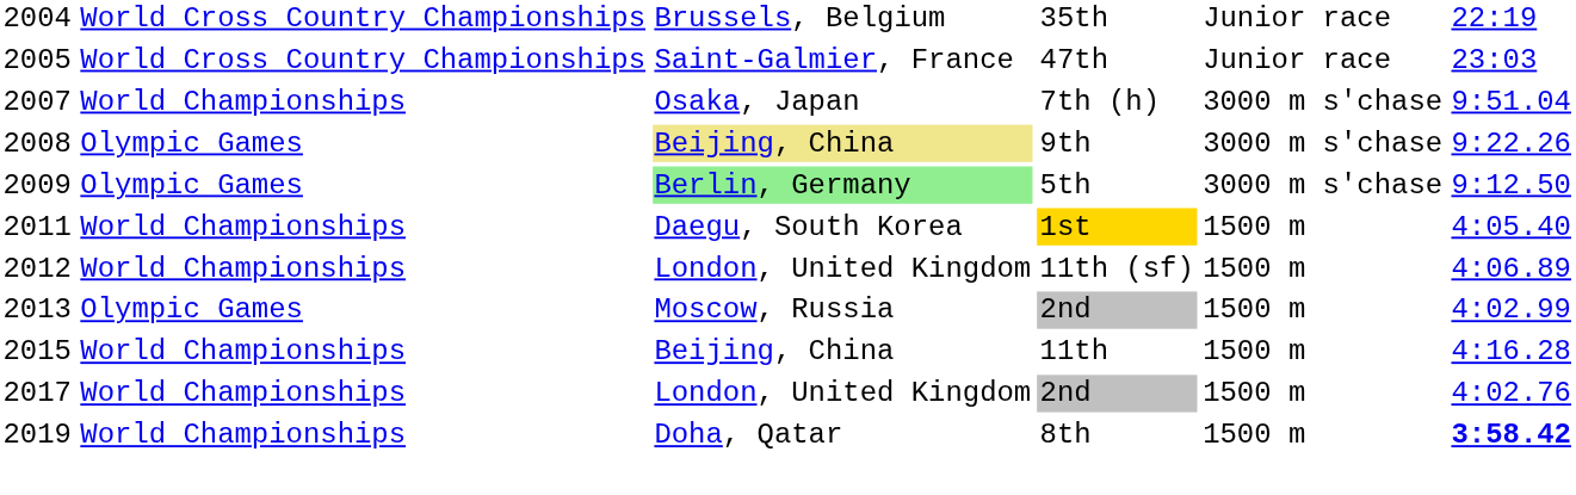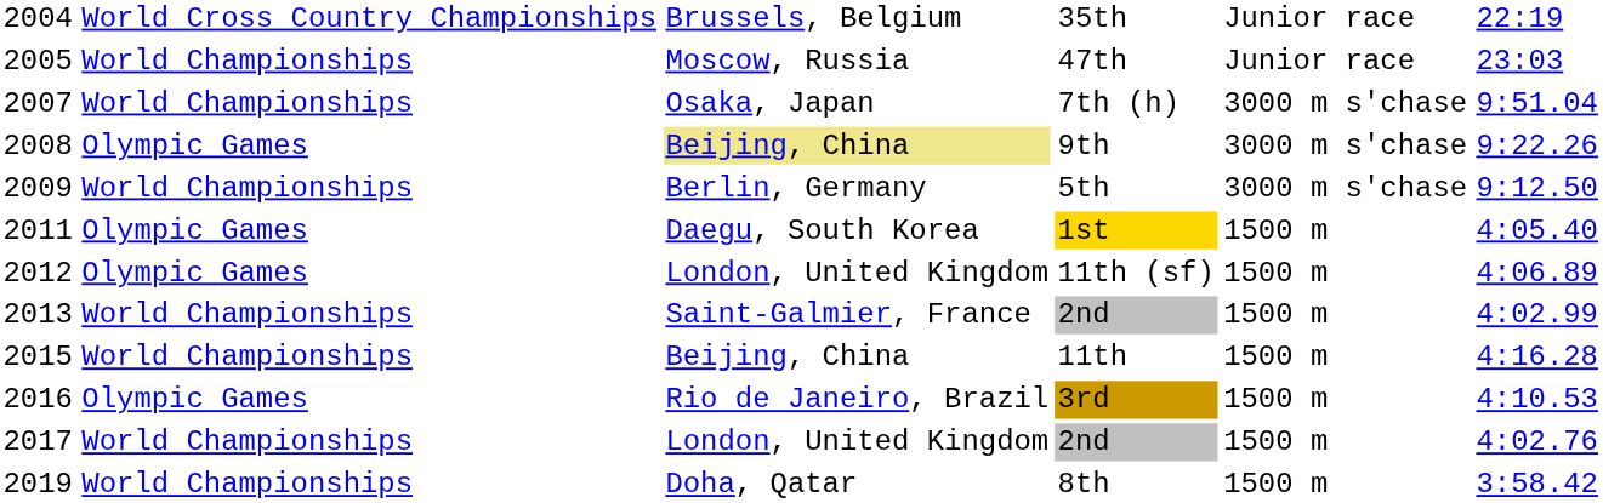47th | column 2: World Cross Country Championships -> World Championships
47th | column 3: Saint-Galmier, France -> Moscow, Russia
5th | column 2: Olympic Games -> World Championships
5th | column 3: lightgreen background -> no background
1st | column 2: World Championships -> Olympic Games
11th (sf) | column 2: World Championships -> Olympic Games
2013 / 2nd | column 2: Olympic Games -> World Championships
2013 / 2nd | column 3: Moscow, Russia -> Saint-Galmier, France
+ row: 2016 | Olympic Games | Rio de Janeiro, Brazil | 3rd | 1500 m | 4:10.53
8th | column 6: bold -> normal
